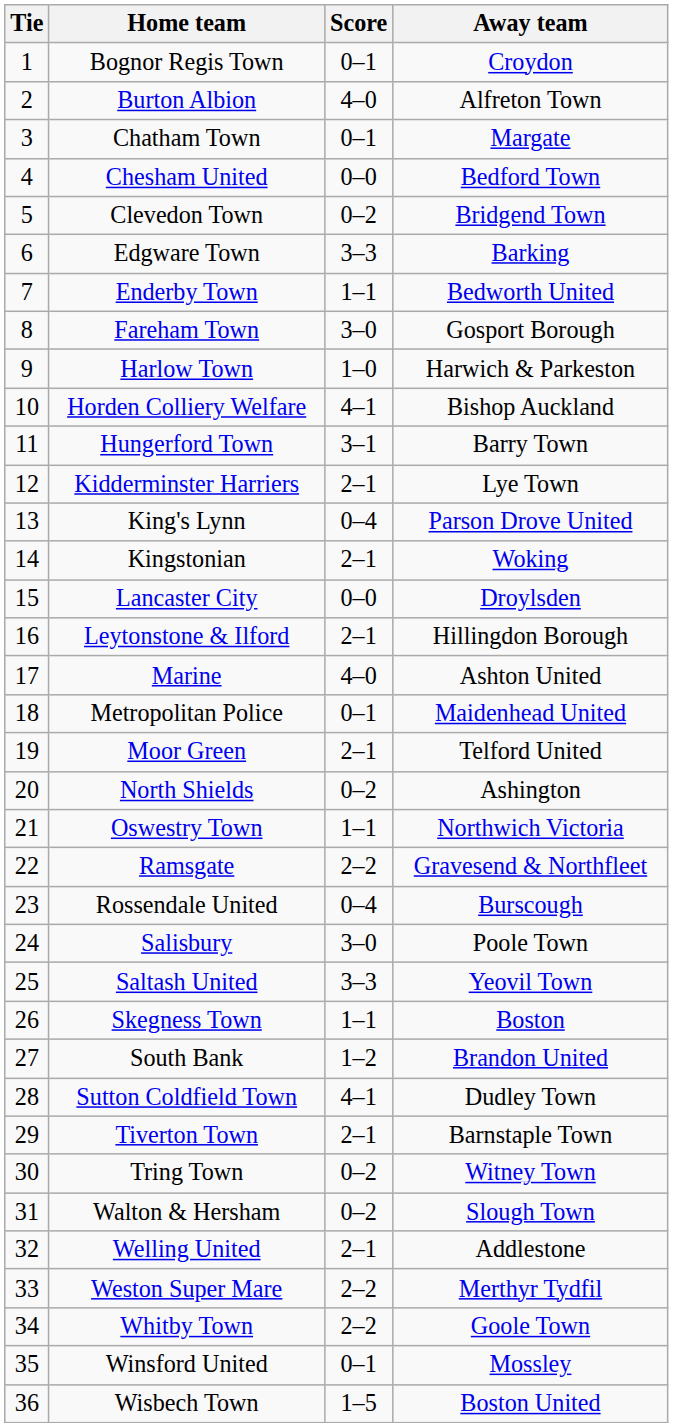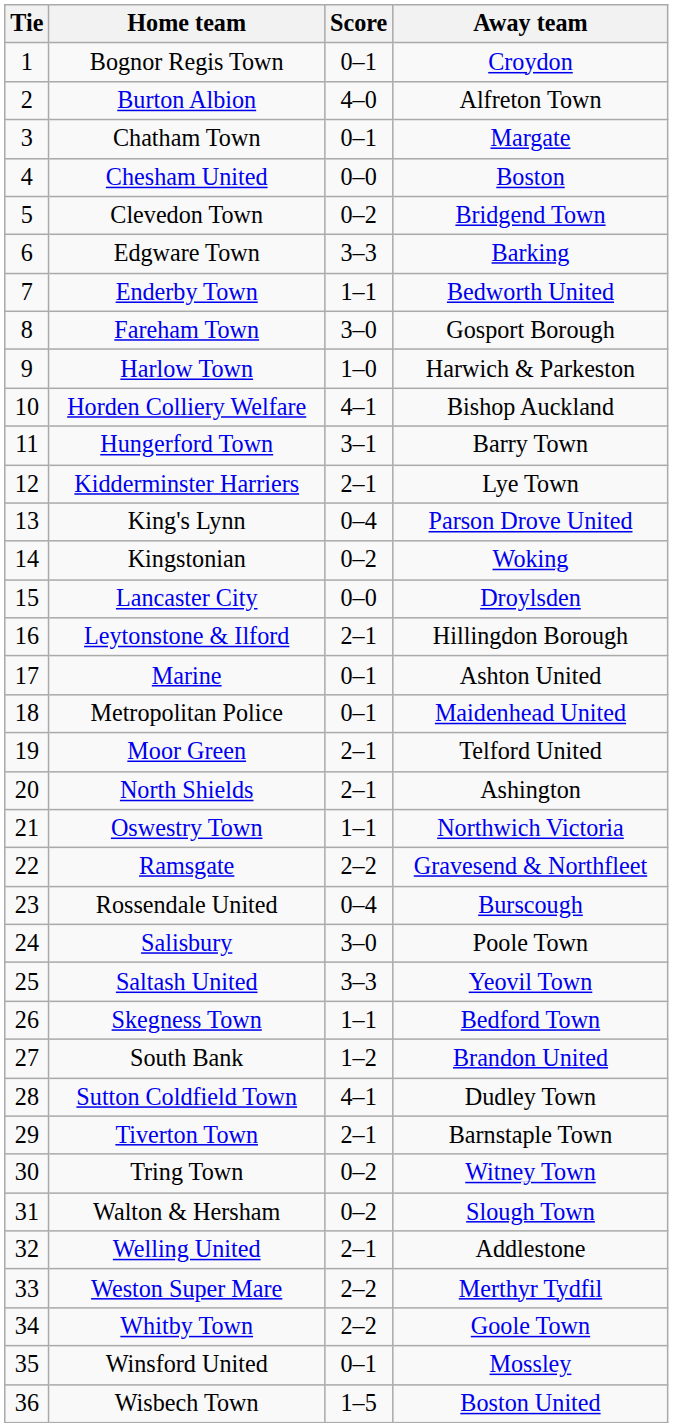Chesham United | Away team: Bedford Town -> Boston
Kingstonian | Score: 2–1 -> 0–2
Marine | Score: 4–0 -> 0–1
North Shields | Score: 0–2 -> 2–1
Skegness Town | Away team: Boston -> Bedford Town
